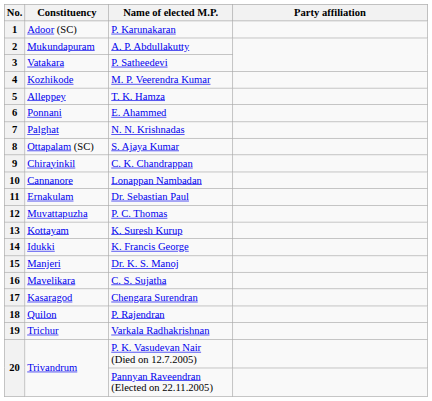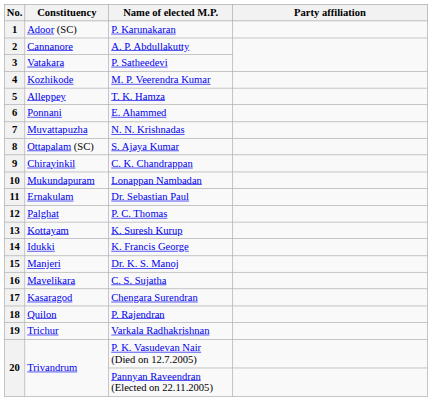2 | Constituency: Mukundapuram -> Cannanore
7 | Constituency: Palghat -> Muvattapuzha
10 | Constituency: Cannanore -> Mukundapuram
12 | Constituency: Muvattapuzha -> Palghat
